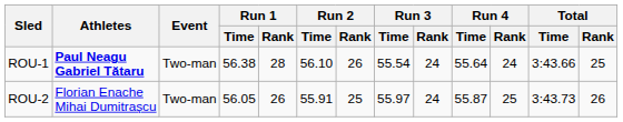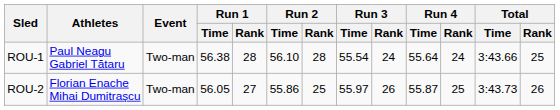ROU-1 | Athletes: bold -> normal
ROU-1 | Run 2 / Rank: 26 -> 28
ROU-2 | Run 1 / Rank: 26 -> 27
ROU-2 | Run 2 / Time: 55.91 -> 55.86
ROU-2 | Run 3 / Rank: 24 -> 26
